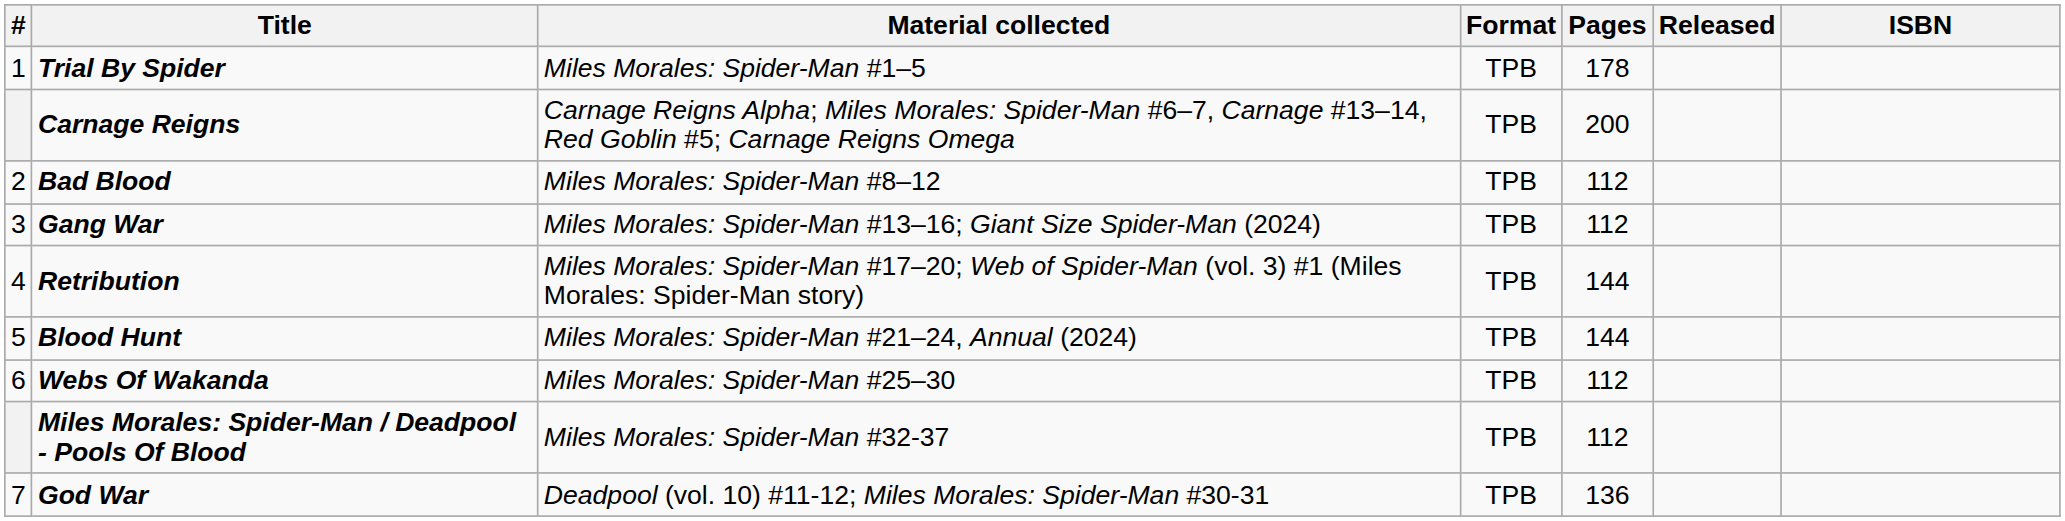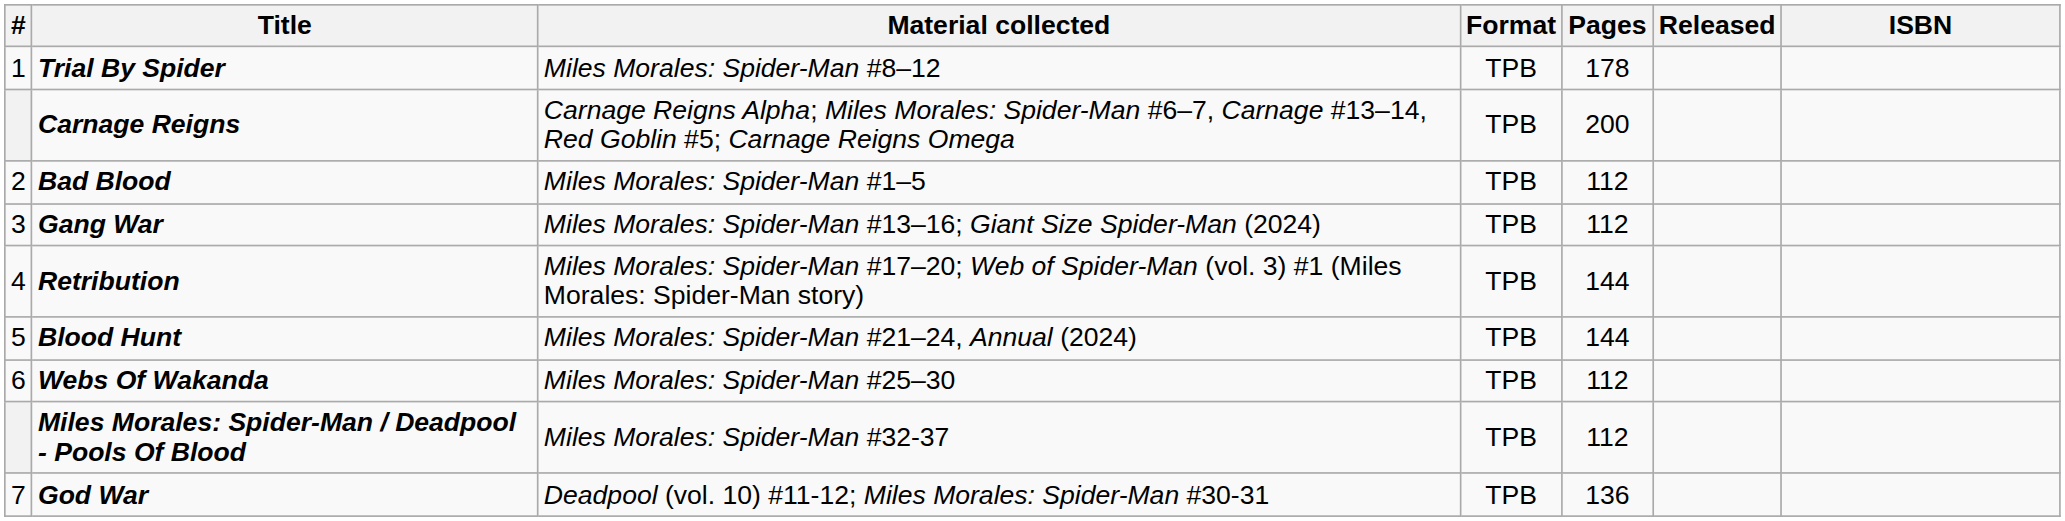Trial By Spider | Material collected: Miles Morales: Spider-Man #1–5 -> Miles Morales: Spider-Man #8–12
Bad Blood | Material collected: Miles Morales: Spider-Man #8–12 -> Miles Morales: Spider-Man #1–5
